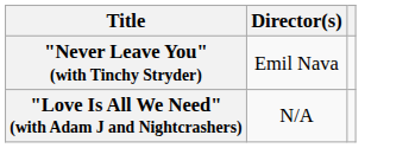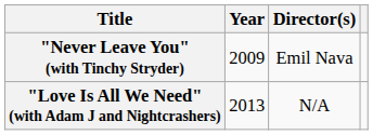+ column: Year | 2009 | 2013
